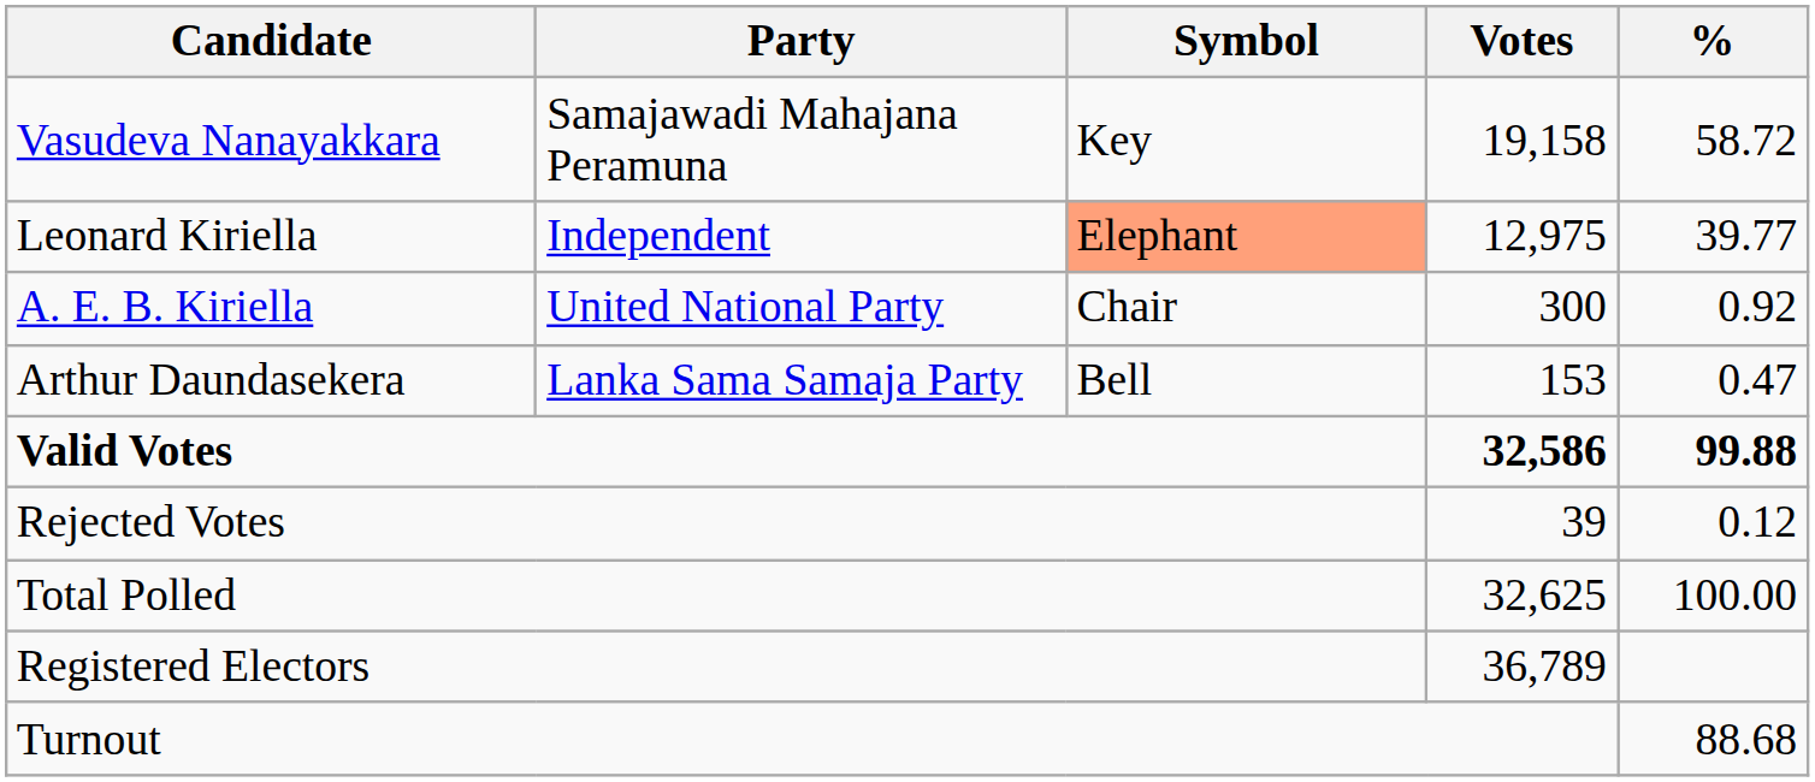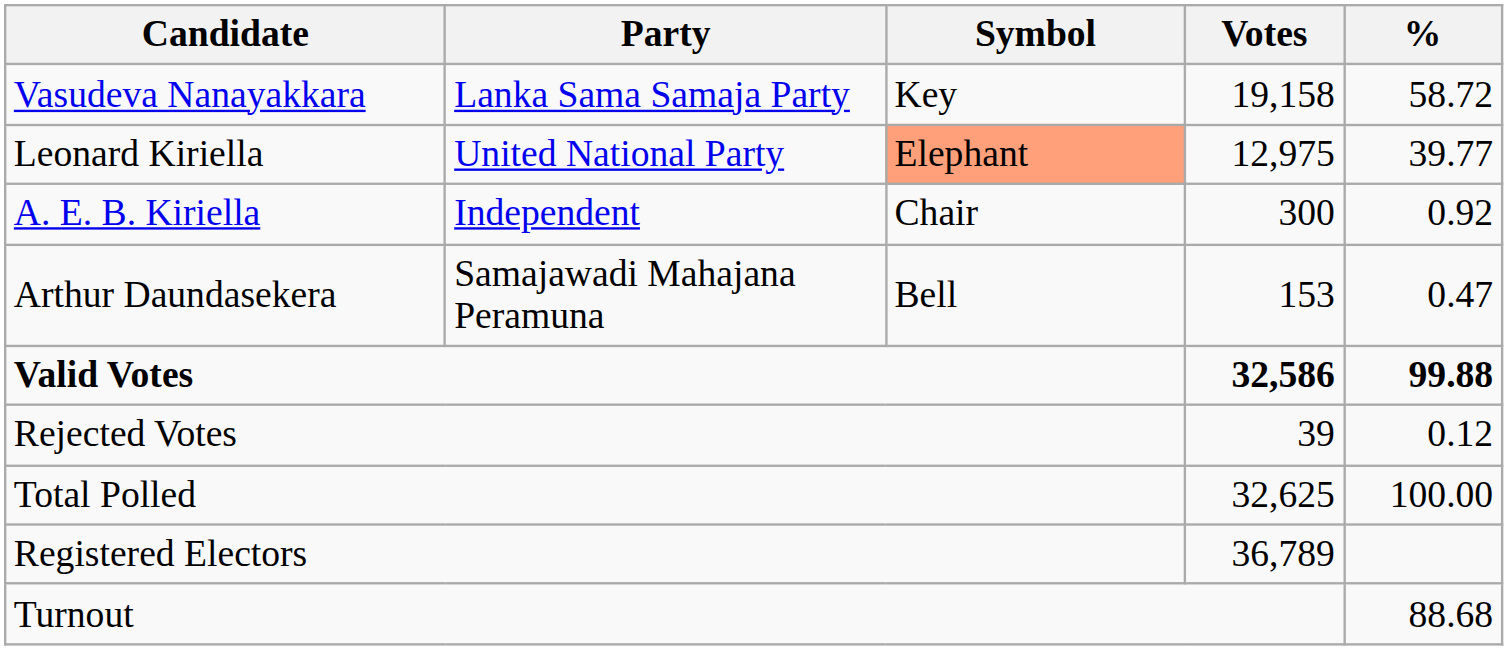Vasudeva Nanayakkara | Party: Samajawadi Mahajana Peramuna -> Lanka Sama Samaja Party
Leonard Kiriella | Party: Independent -> United National Party
A. E. B. Kiriella | Party: United National Party -> Independent
Arthur Daundasekera | Party: Lanka Sama Samaja Party -> Samajawadi Mahajana Peramuna
